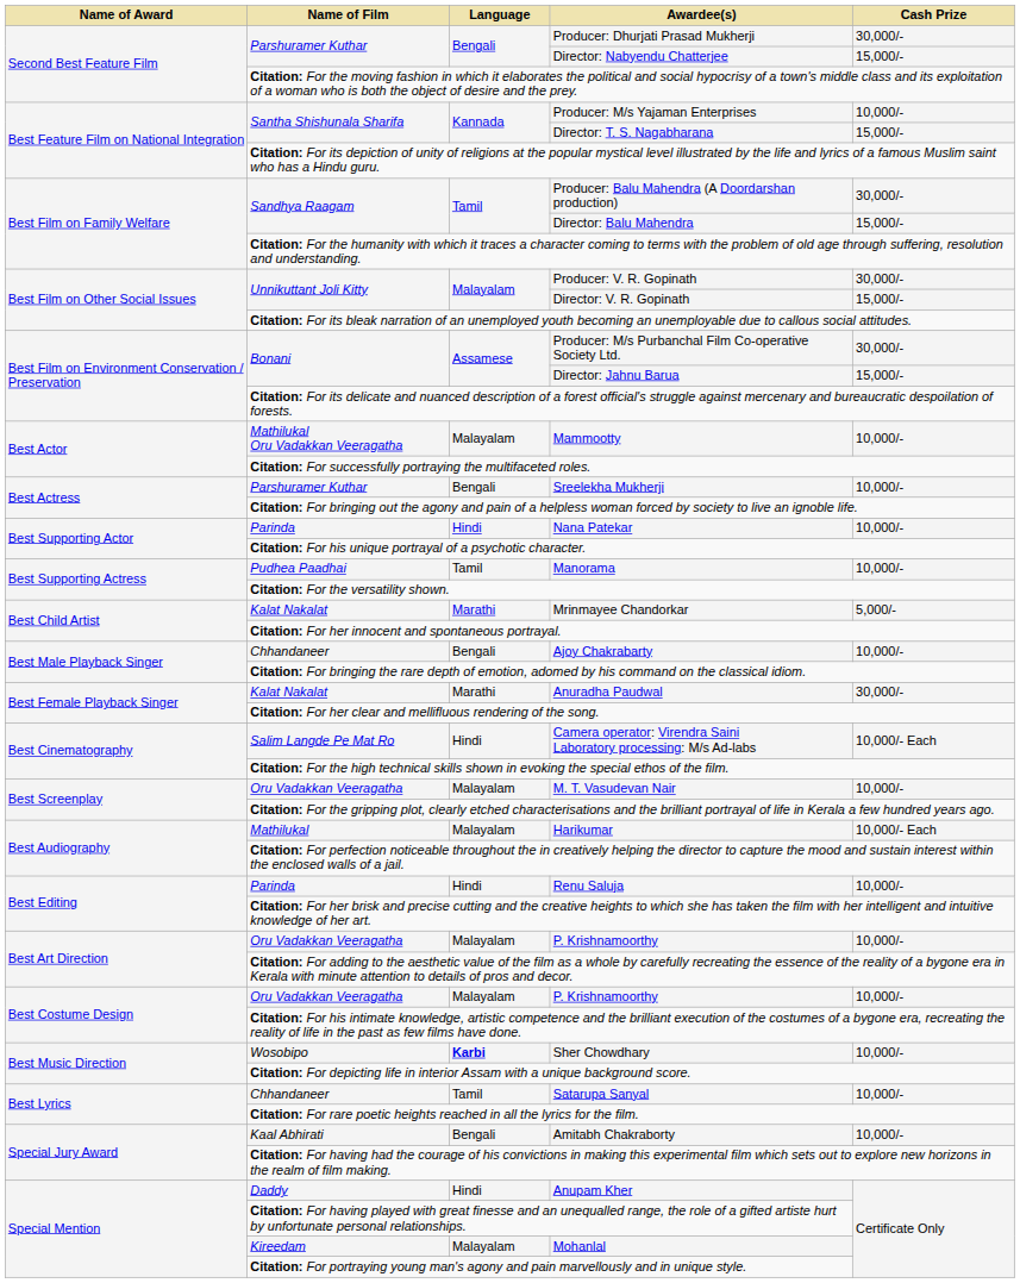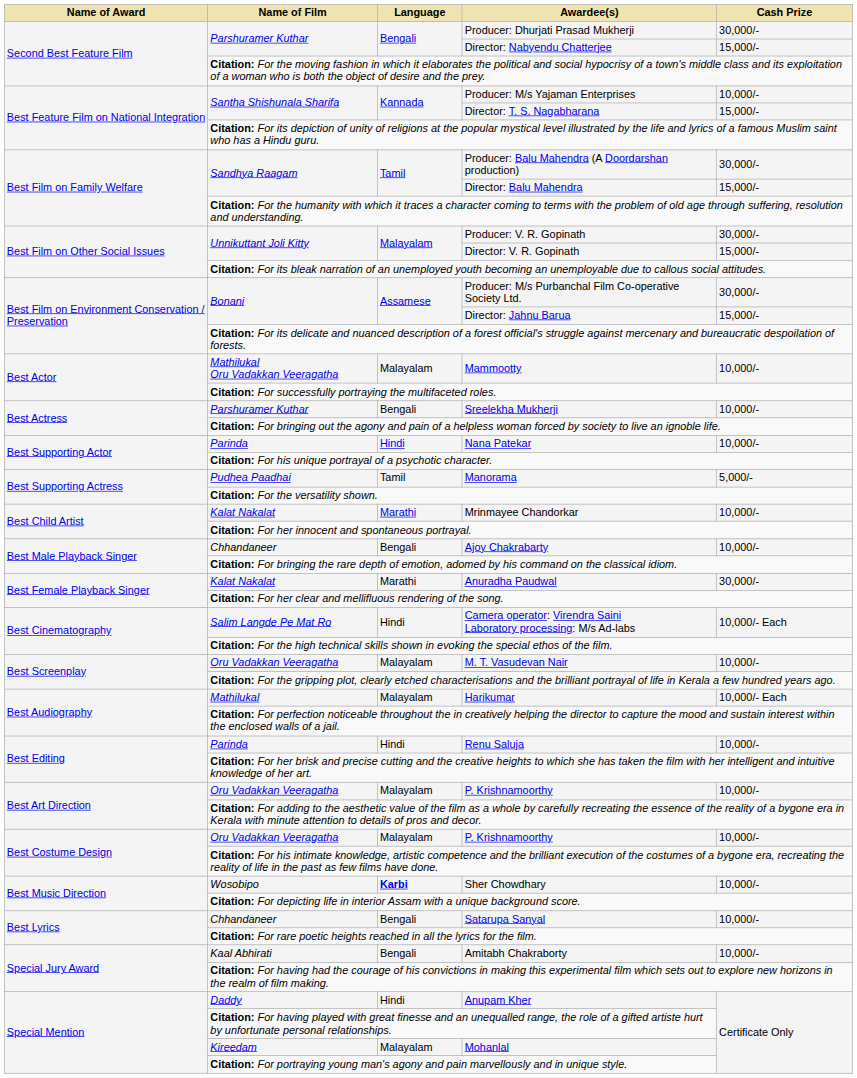Manorama | Cash Prize: 10,000/- -> 5,000/-
Mrinmayee Chandorkar | Cash Prize: 5,000/- -> 10,000/-
Satarupa Sanyal | Language: Tamil -> Bengali
